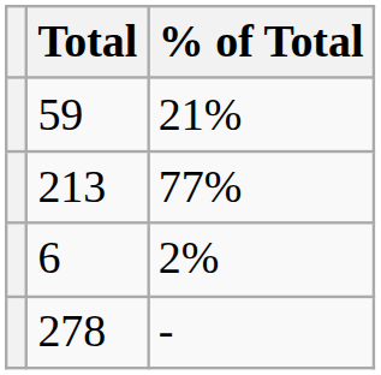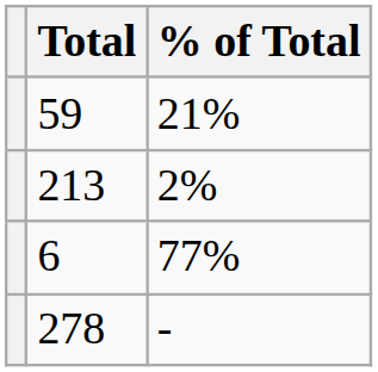213 | % of Total: 77% -> 2%
6 | % of Total: 2% -> 77%
